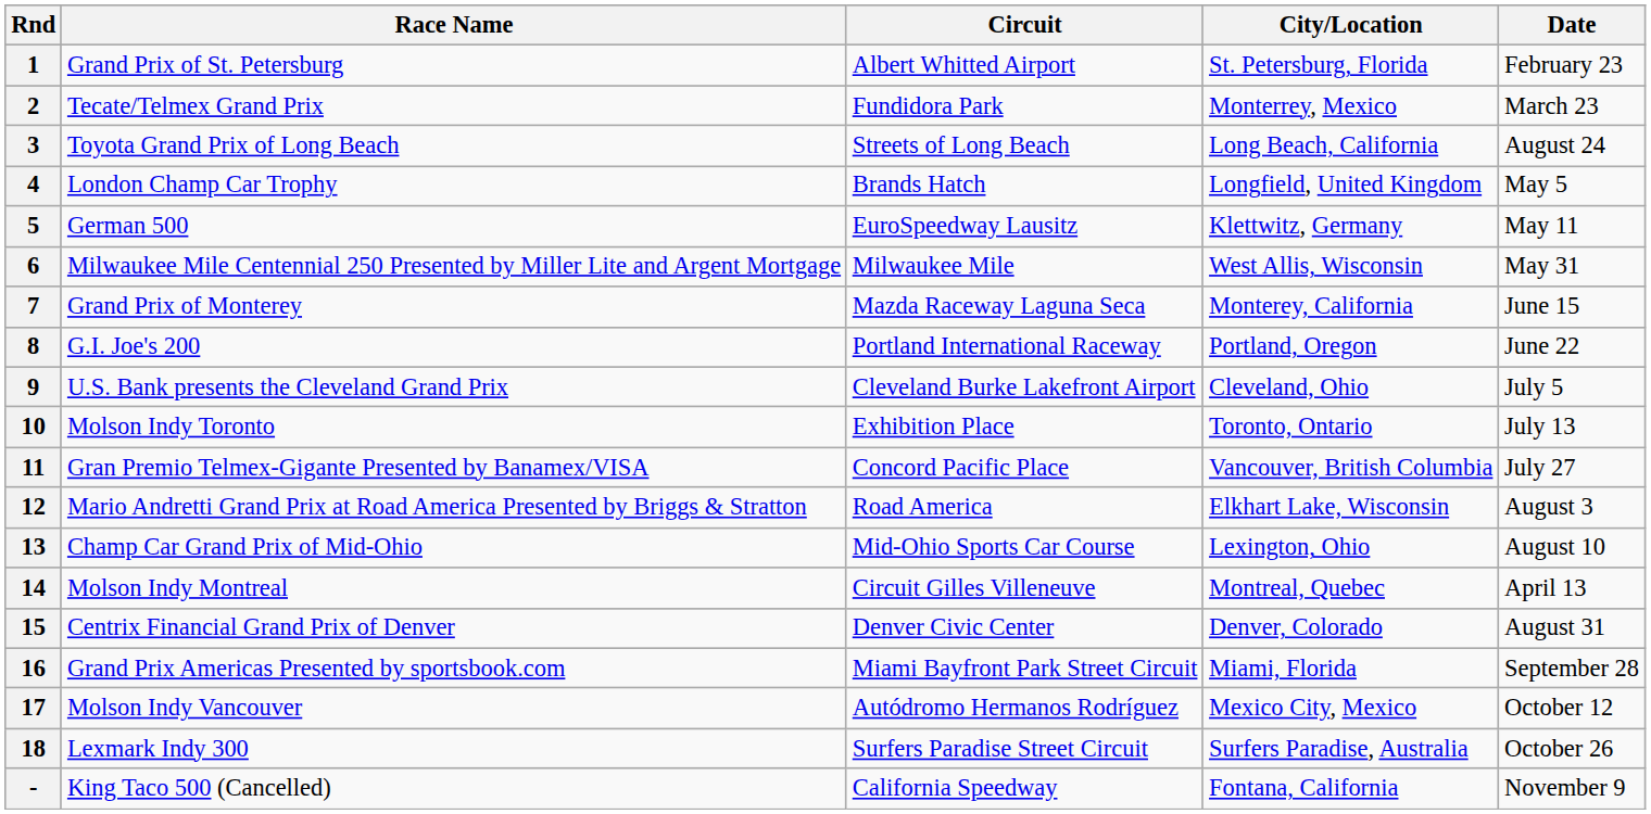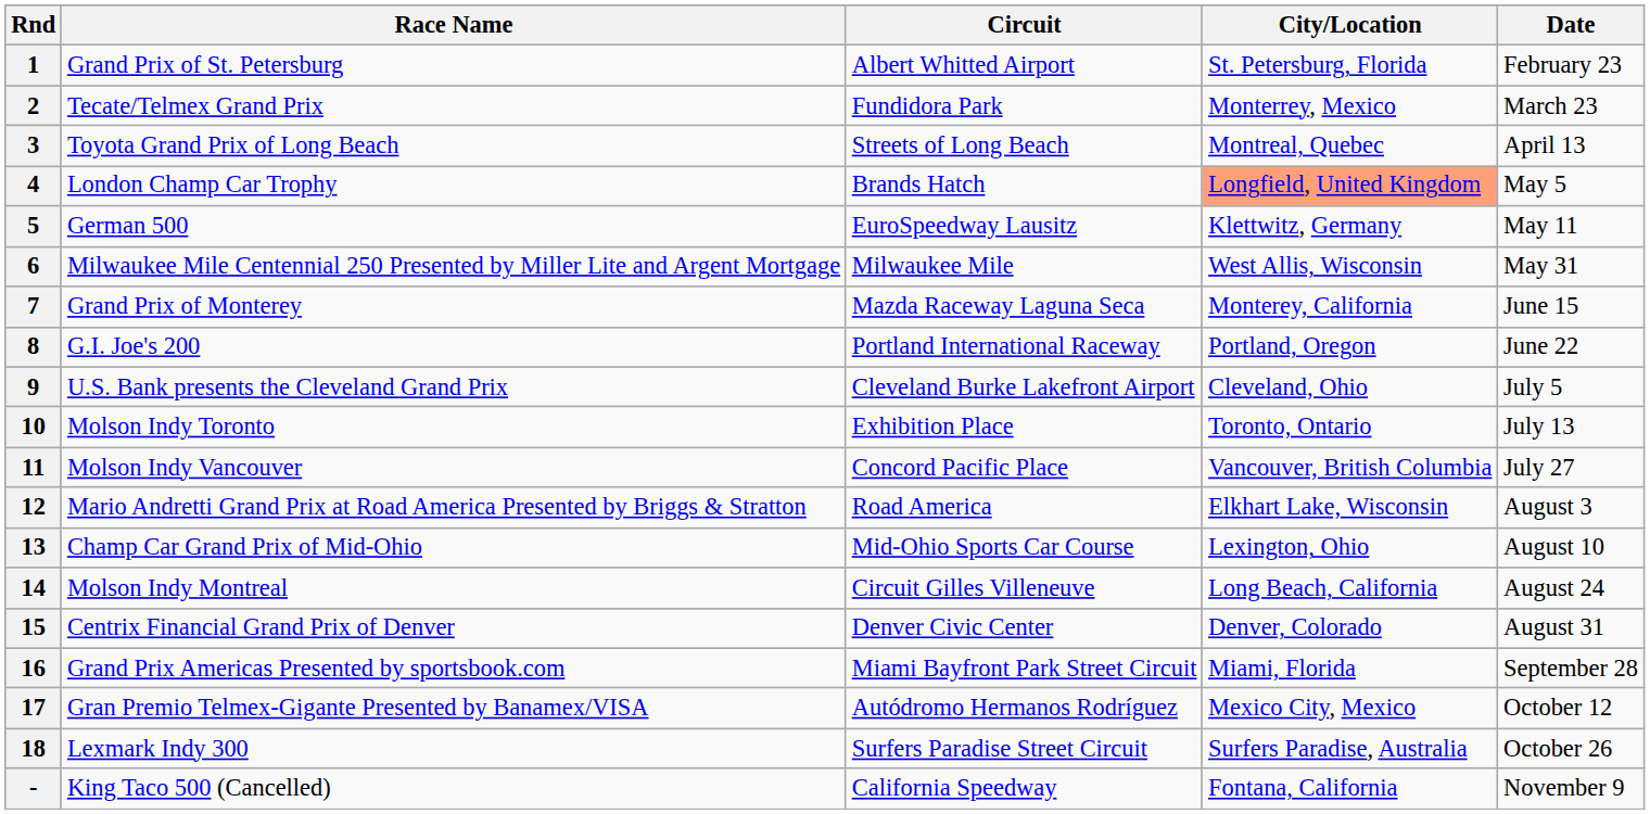3 | City/Location: Long Beach, California -> Montreal, Quebec
3 | Date: August 24 -> April 13
4 | City/Location: no background -> lightsalmon background
11 | Race Name: Gran Premio Telmex-Gigante Presented by Banamex/VISA -> Molson Indy Vancouver
14 | City/Location: Montreal, Quebec -> Long Beach, California
14 | Date: April 13 -> August 24
17 | Race Name: Molson Indy Vancouver -> Gran Premio Telmex-Gigante Presented by Banamex/VISA
